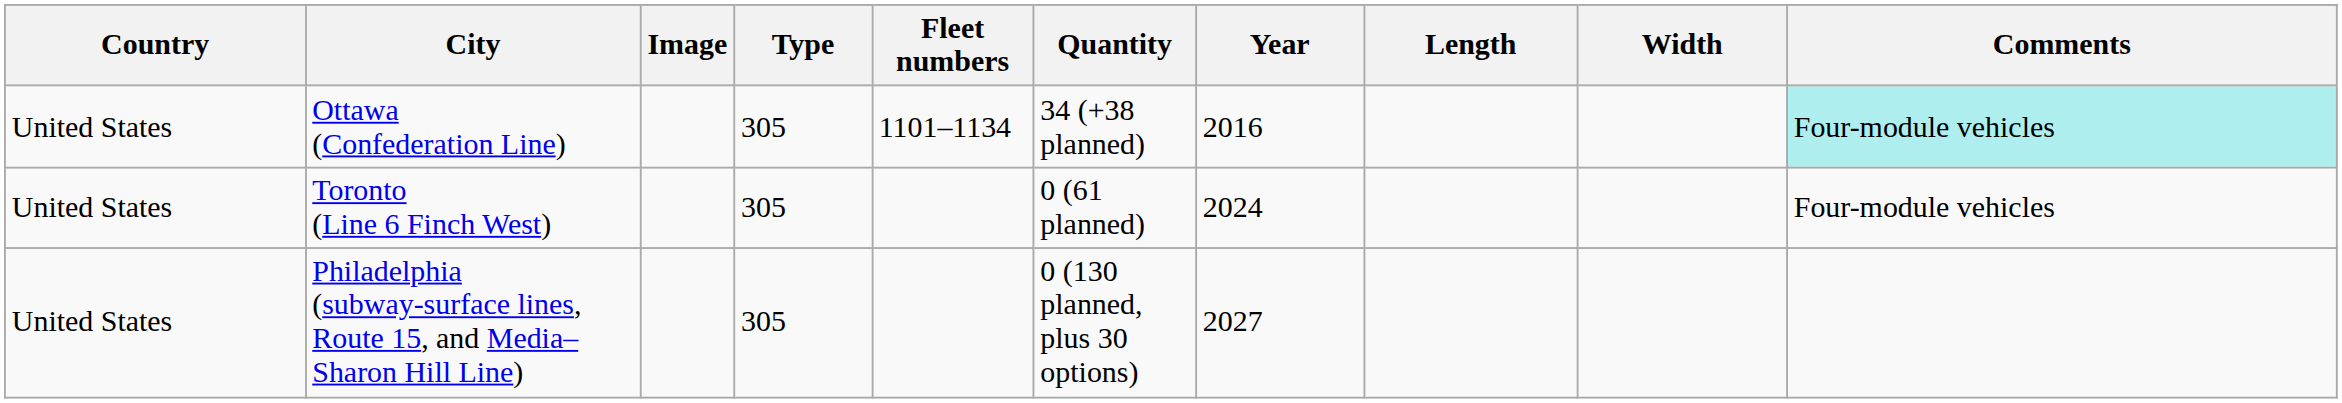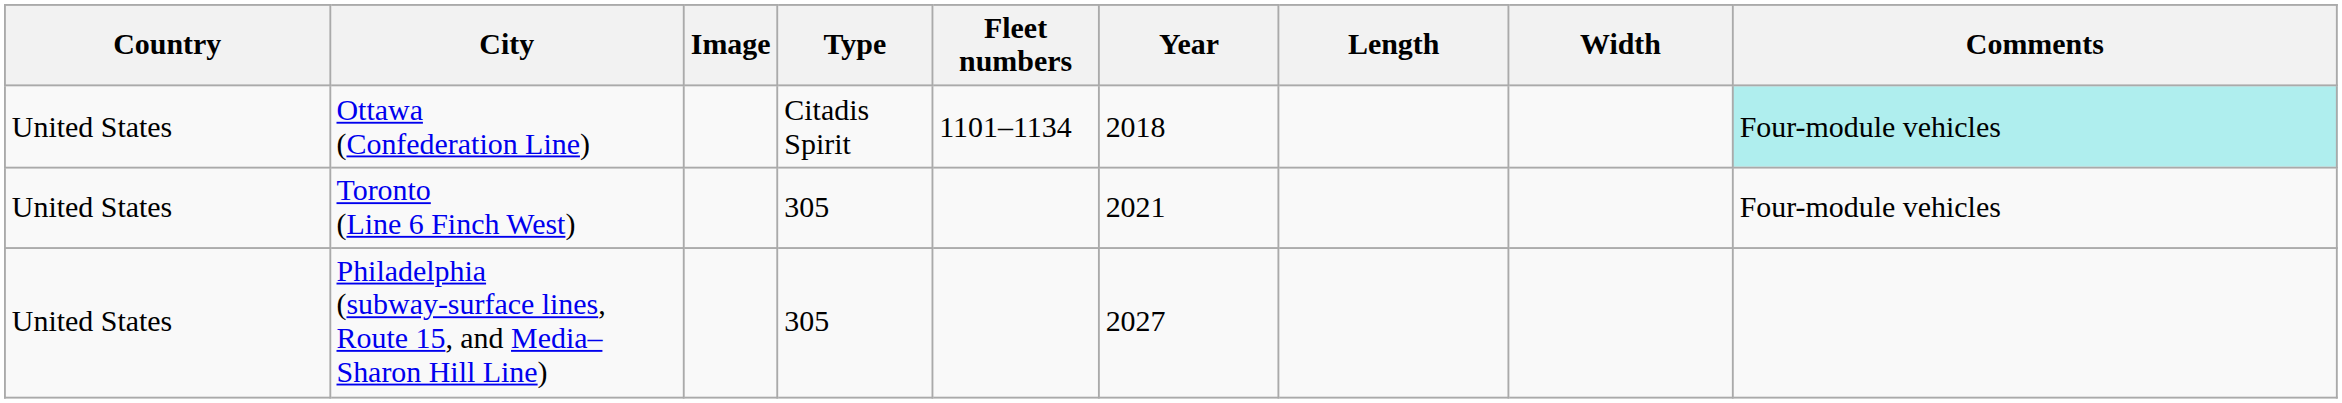- column: Quantity | 34 (+38 planned) | 0 (61 planned) | 0 (130 planned, plus 30 options)
Ottawa (Confederation Line) | Type: 305 -> Citadis Spirit
Ottawa (Confederation Line) | Year: 2016 -> 2018
Toronto (Line 6 Finch West) | Year: 2024 -> 2021
